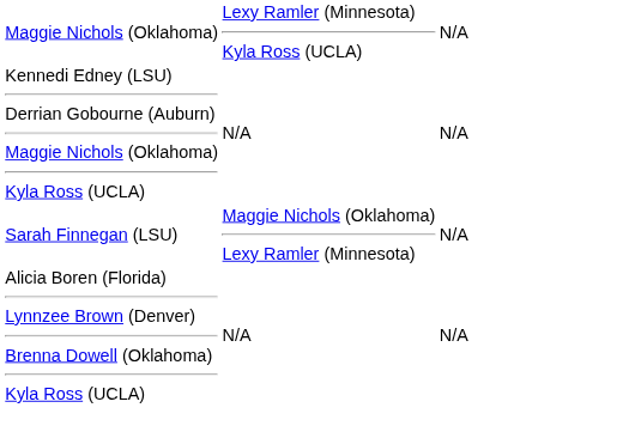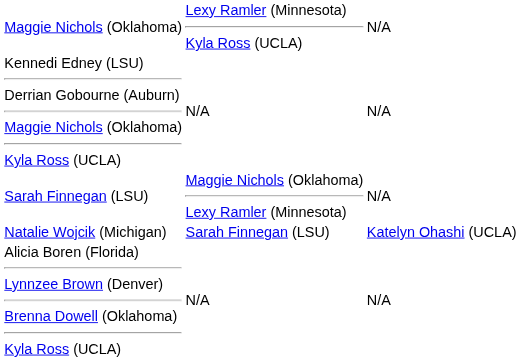+ row: Natalie Wojcik (Michigan) | Sarah Finnegan (LSU) | Katelyn Ohashi (UCLA)
